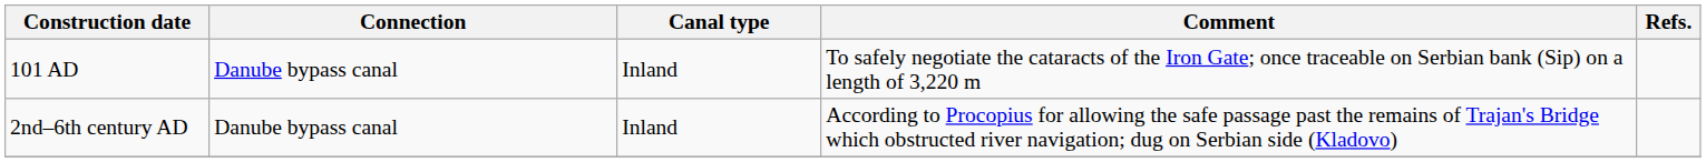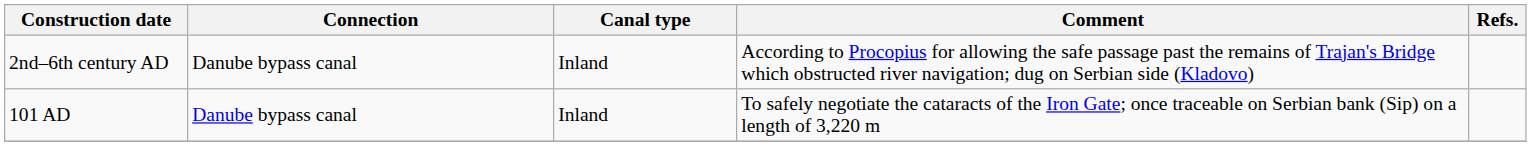rows swapped: 101 AD <-> 2nd–6th century AD
